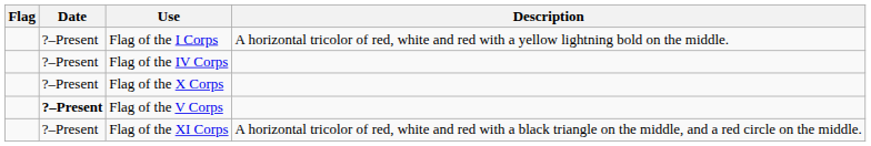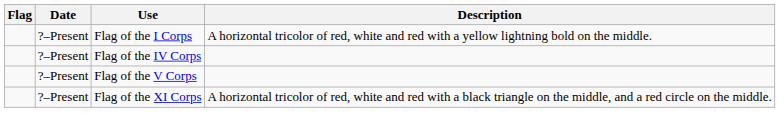- row: ?–Present | Flag of the X Corps
Flag of the V Corps | Date: bold -> normal
